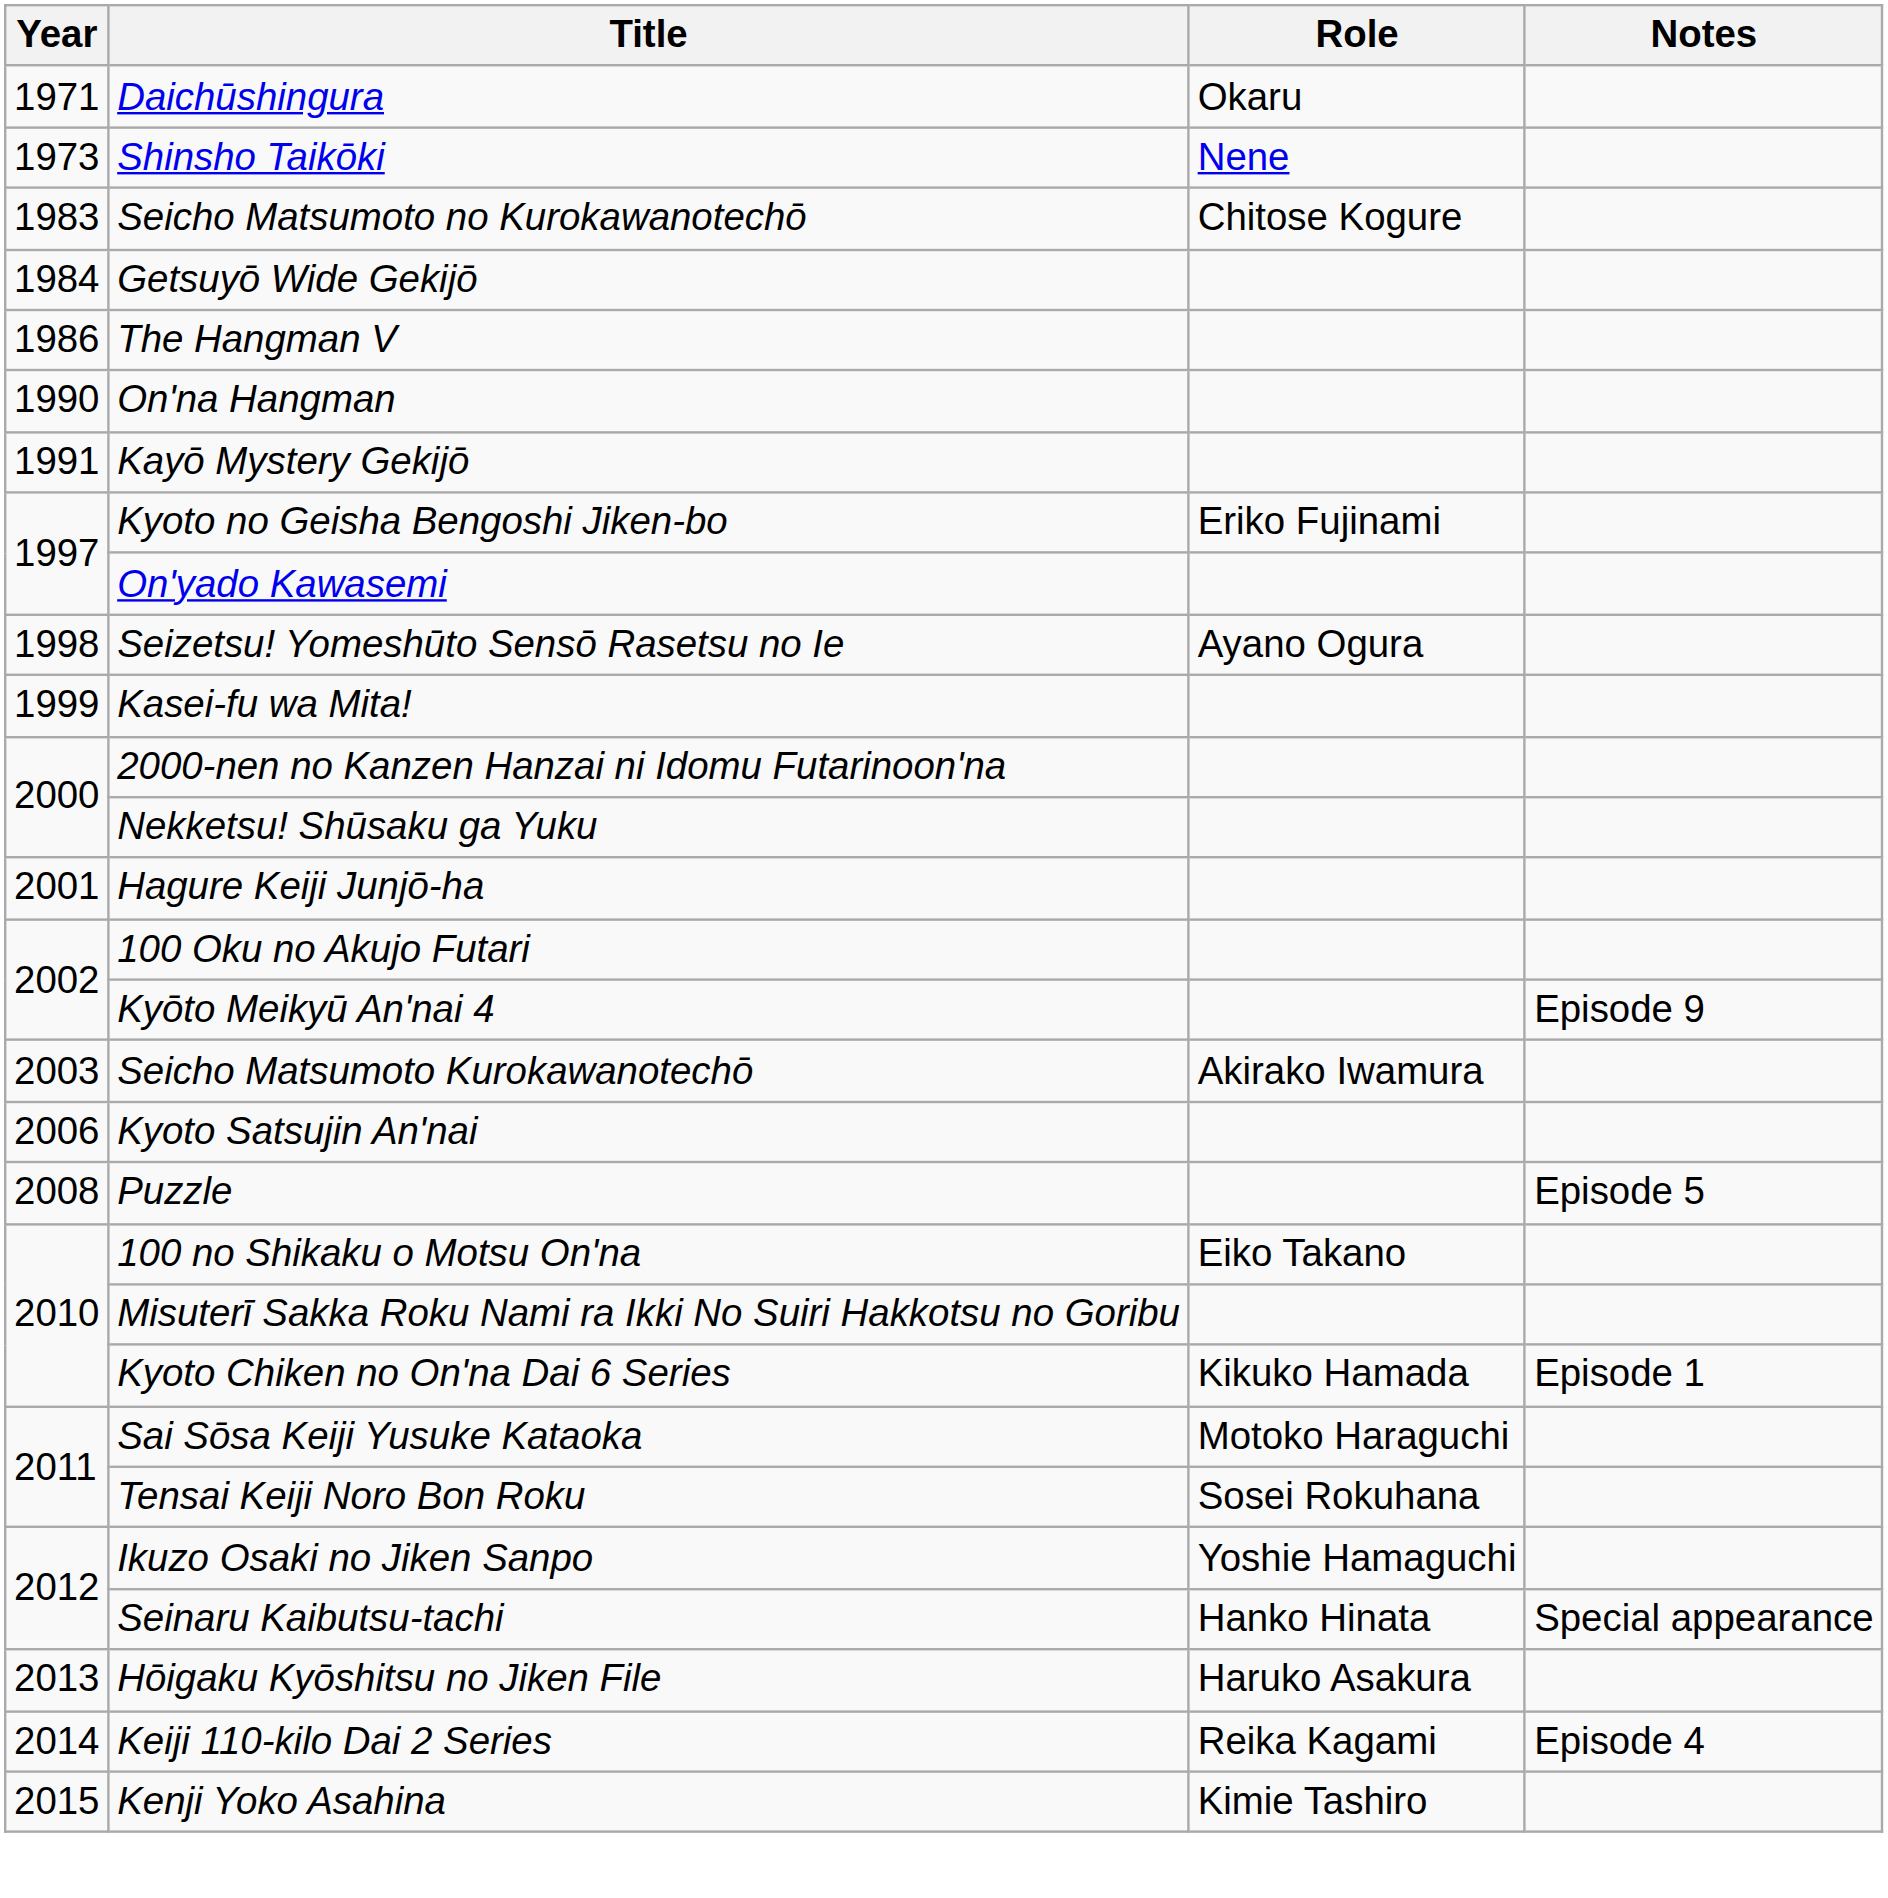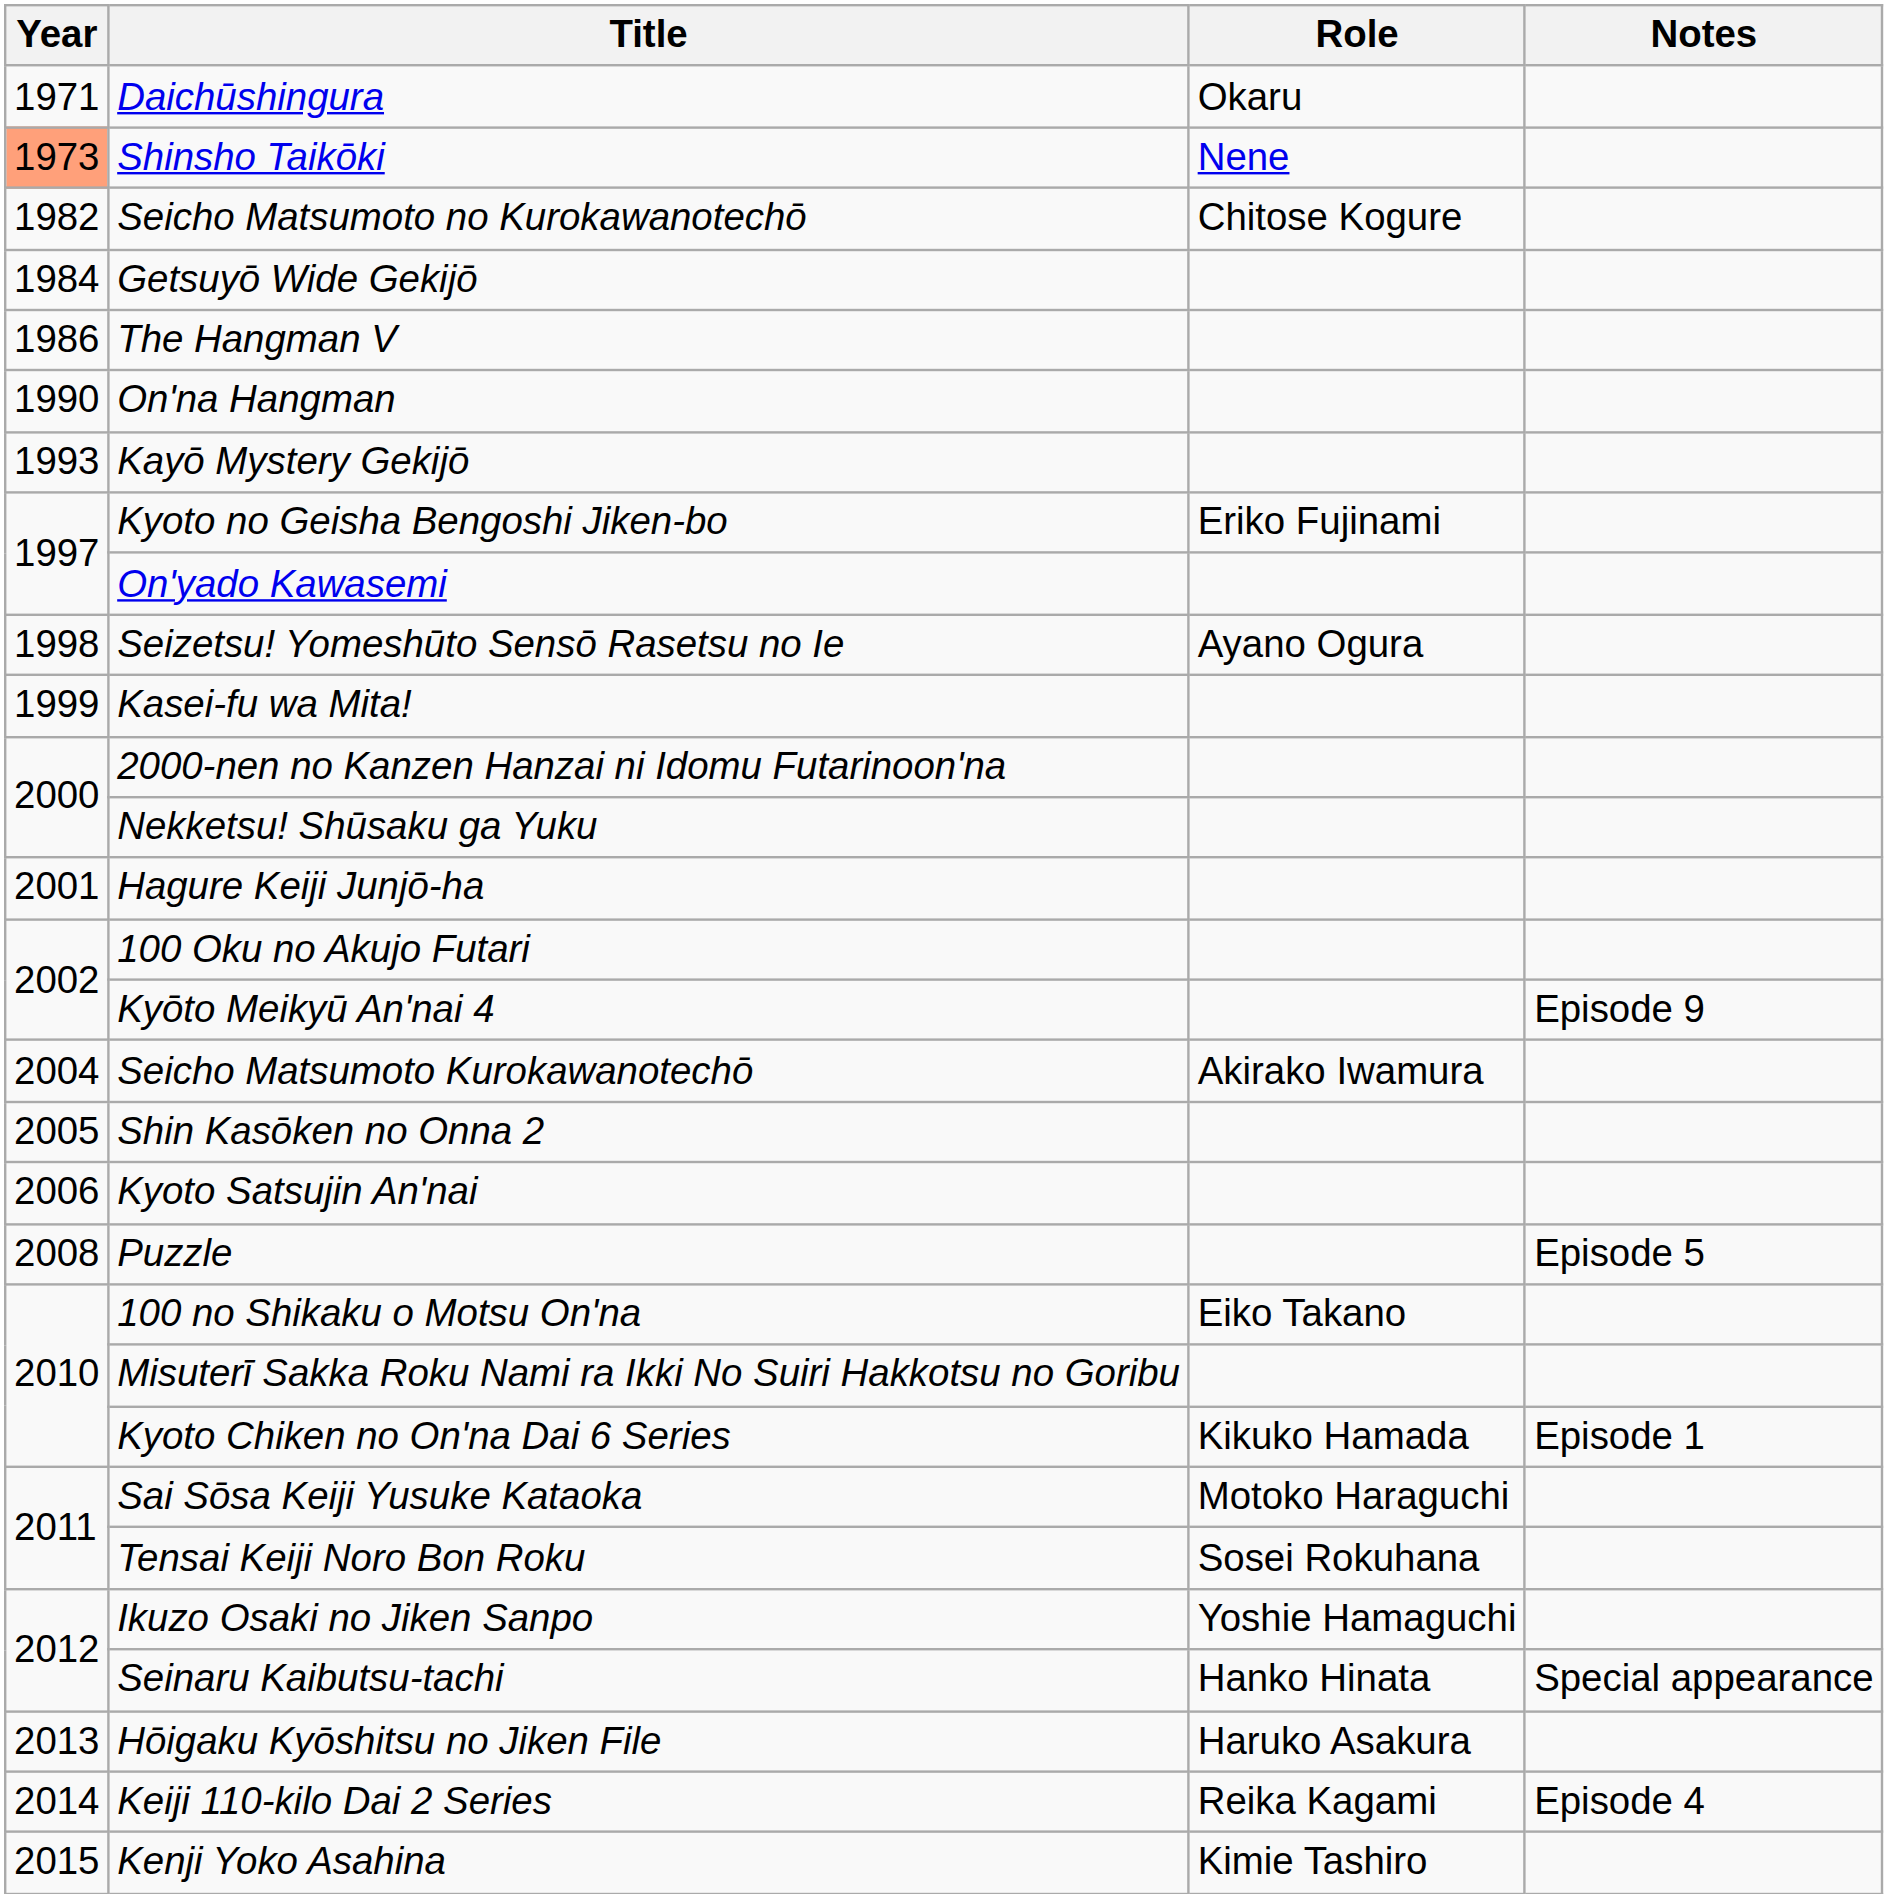Shinsho Taikōki | Year: no background -> lightsalmon background
Seicho Matsumoto no Kurokawanotechō | Year: 1983 -> 1982
Kayō Mystery Gekijō | Year: 1991 -> 1993
Seicho Matsumoto Kurokawanotechō | Year: 2003 -> 2004
+ row: 2005 | Shin Kasōken no Onna 2
